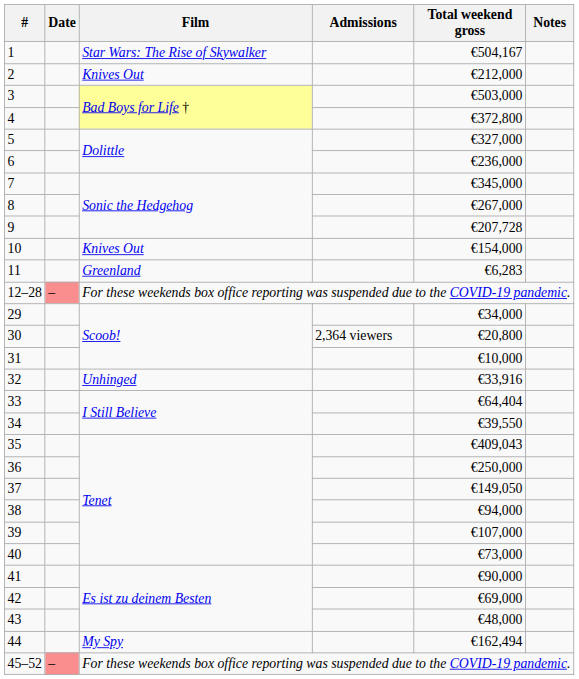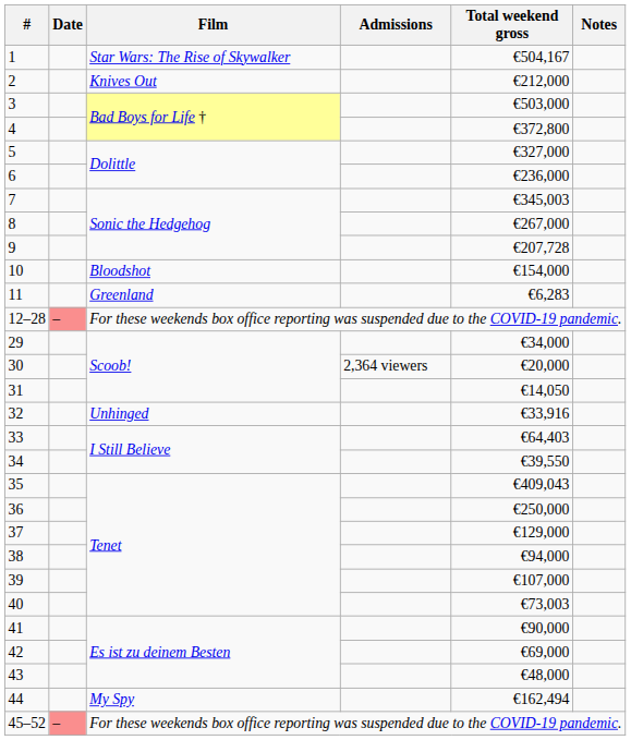7 | Total weekend gross: €345,000 -> €345,003
10 | Film: Knives Out -> Bloodshot
30 | Total weekend gross: €20,800 -> €20,000
31 | Total weekend gross: €10,000 -> €14,050
33 | Total weekend gross: €64,404 -> €64,403
37 | Total weekend gross: €149,050 -> €129,000
40 | Total weekend gross: €73,000 -> €73,003
